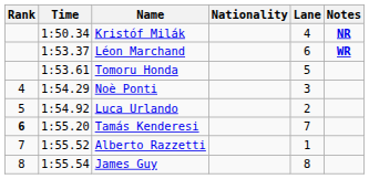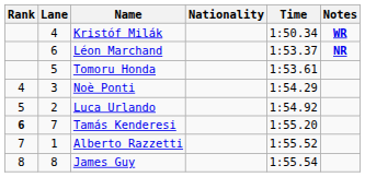columns swapped: Lane <-> Time
Kristóf Milák | Notes: NR -> WR
Léon Marchand | Notes: WR -> NR
